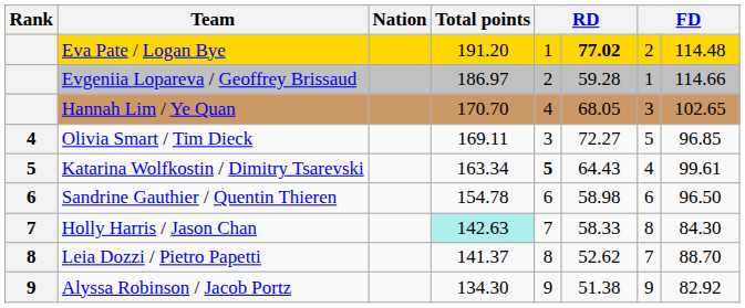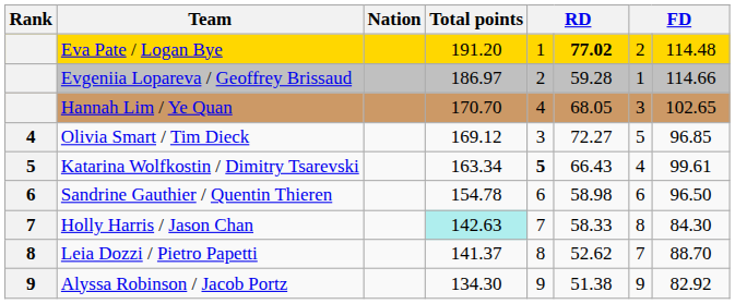Olivia Smart / Tim Dieck | Total points: 169.11 -> 169.12
Katarina Wolfkostin / Dimitry Tsarevski | column 6: 64.43 -> 66.43
